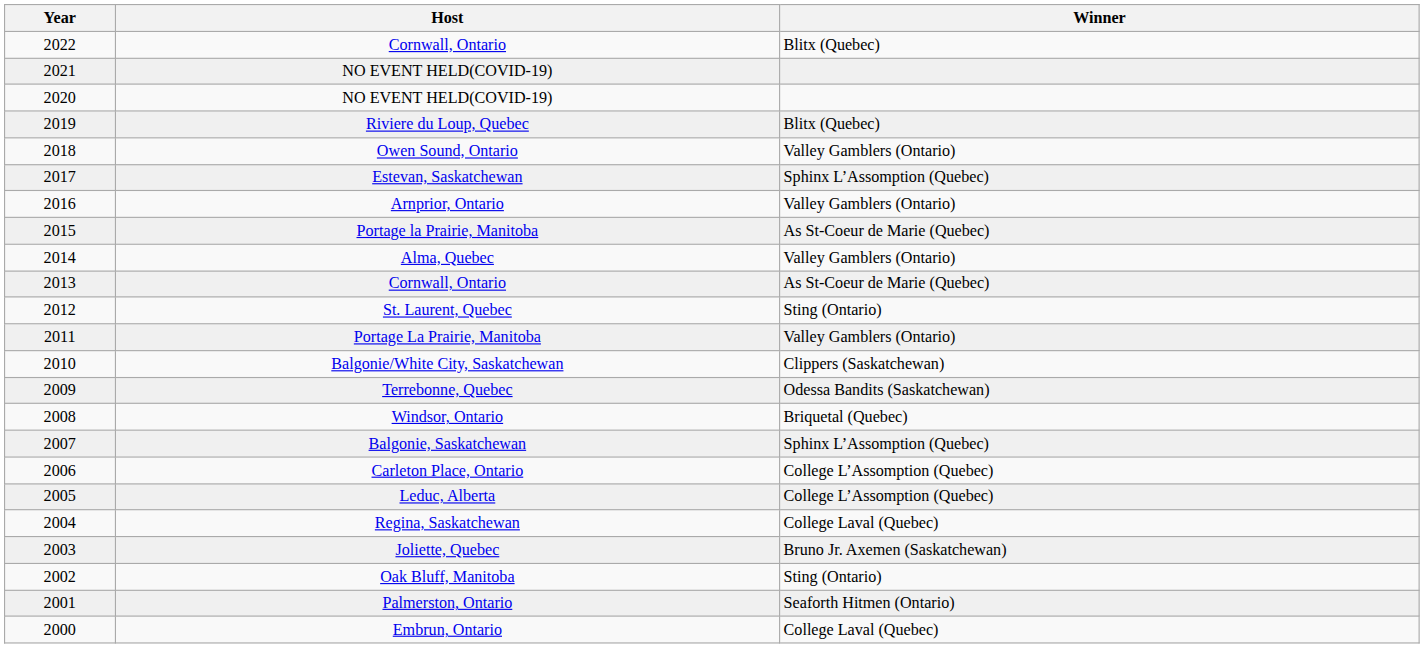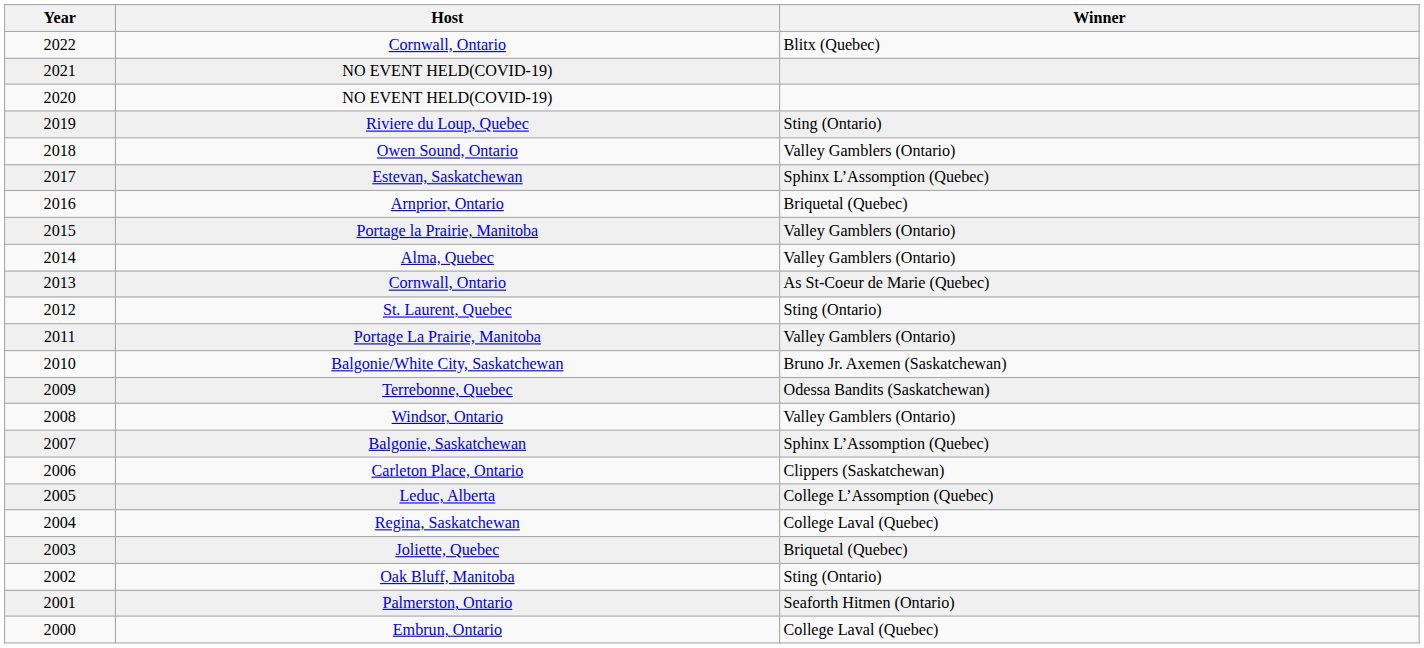Riviere du Loup, Quebec | Winner: Blitx (Quebec) -> Sting (Ontario)
Arnprior, Ontario | Winner: Valley Gamblers (Ontario) -> Briquetal (Quebec)
Portage la Prairie, Manitoba | Winner: As St-Coeur de Marie (Quebec) -> Valley Gamblers (Ontario)
Balgonie/White City, Saskatchewan | Winner: Clippers (Saskatchewan) -> Bruno Jr. Axemen (Saskatchewan)
Windsor, Ontario | Winner: Briquetal (Quebec) -> Valley Gamblers (Ontario)
Carleton Place, Ontario | Winner: College L’Assomption (Quebec) -> Clippers (Saskatchewan)
Joliette, Quebec | Winner: Bruno Jr. Axemen (Saskatchewan) -> Briquetal (Quebec)
